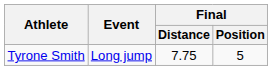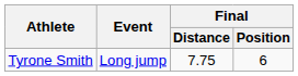Tyrone Smith | Final / Position: 5 -> 6
